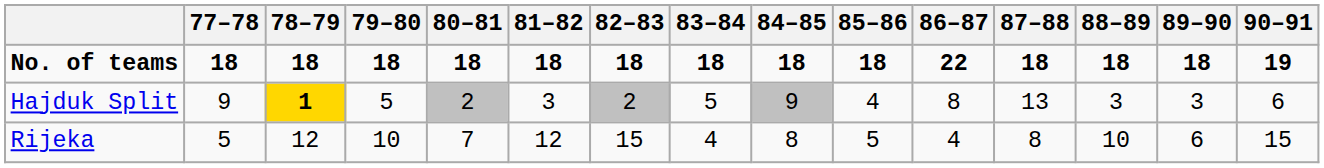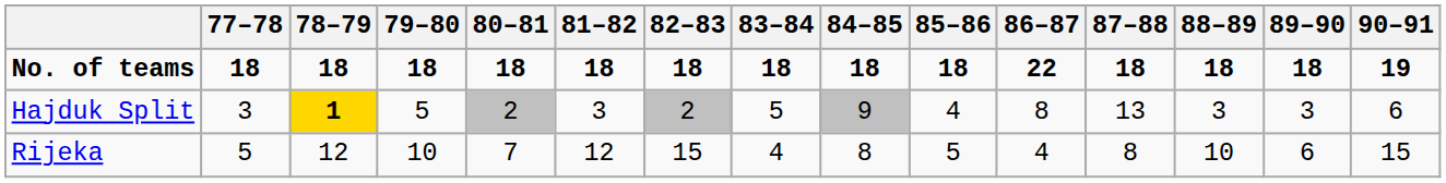Hajduk Split | 77–78: 9 -> 3
